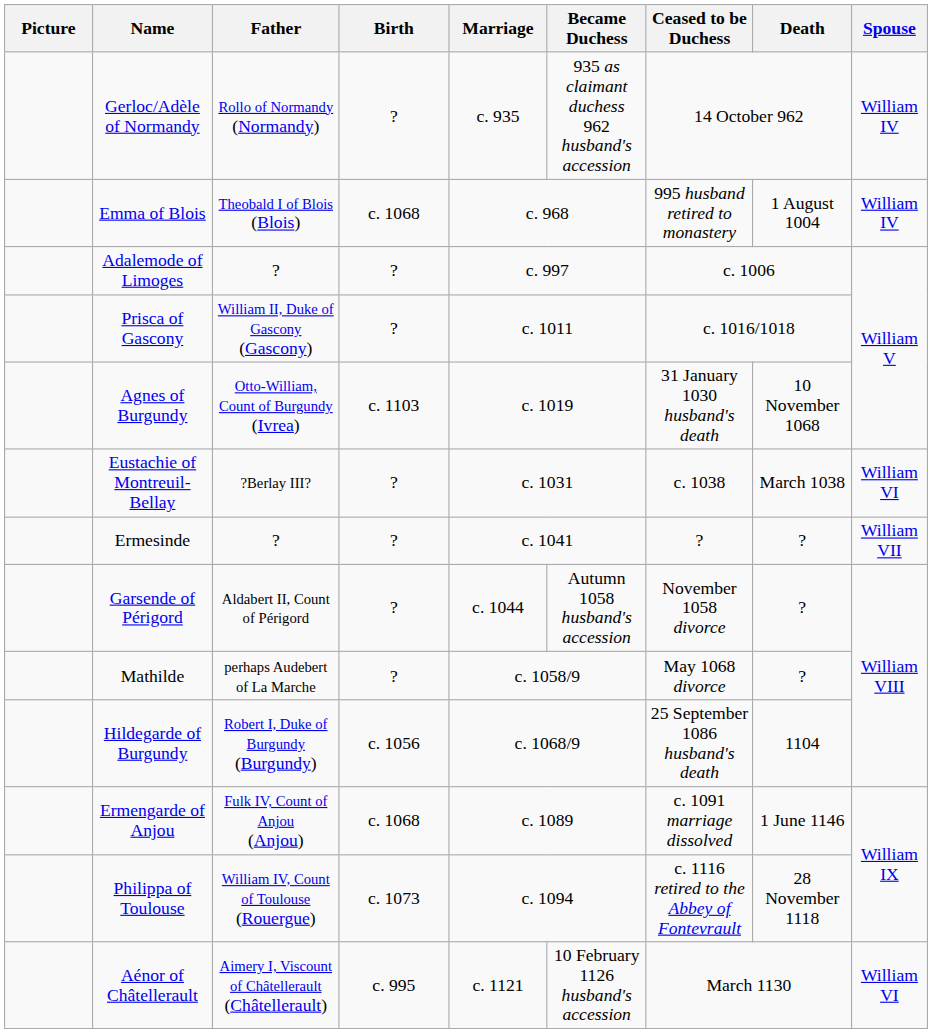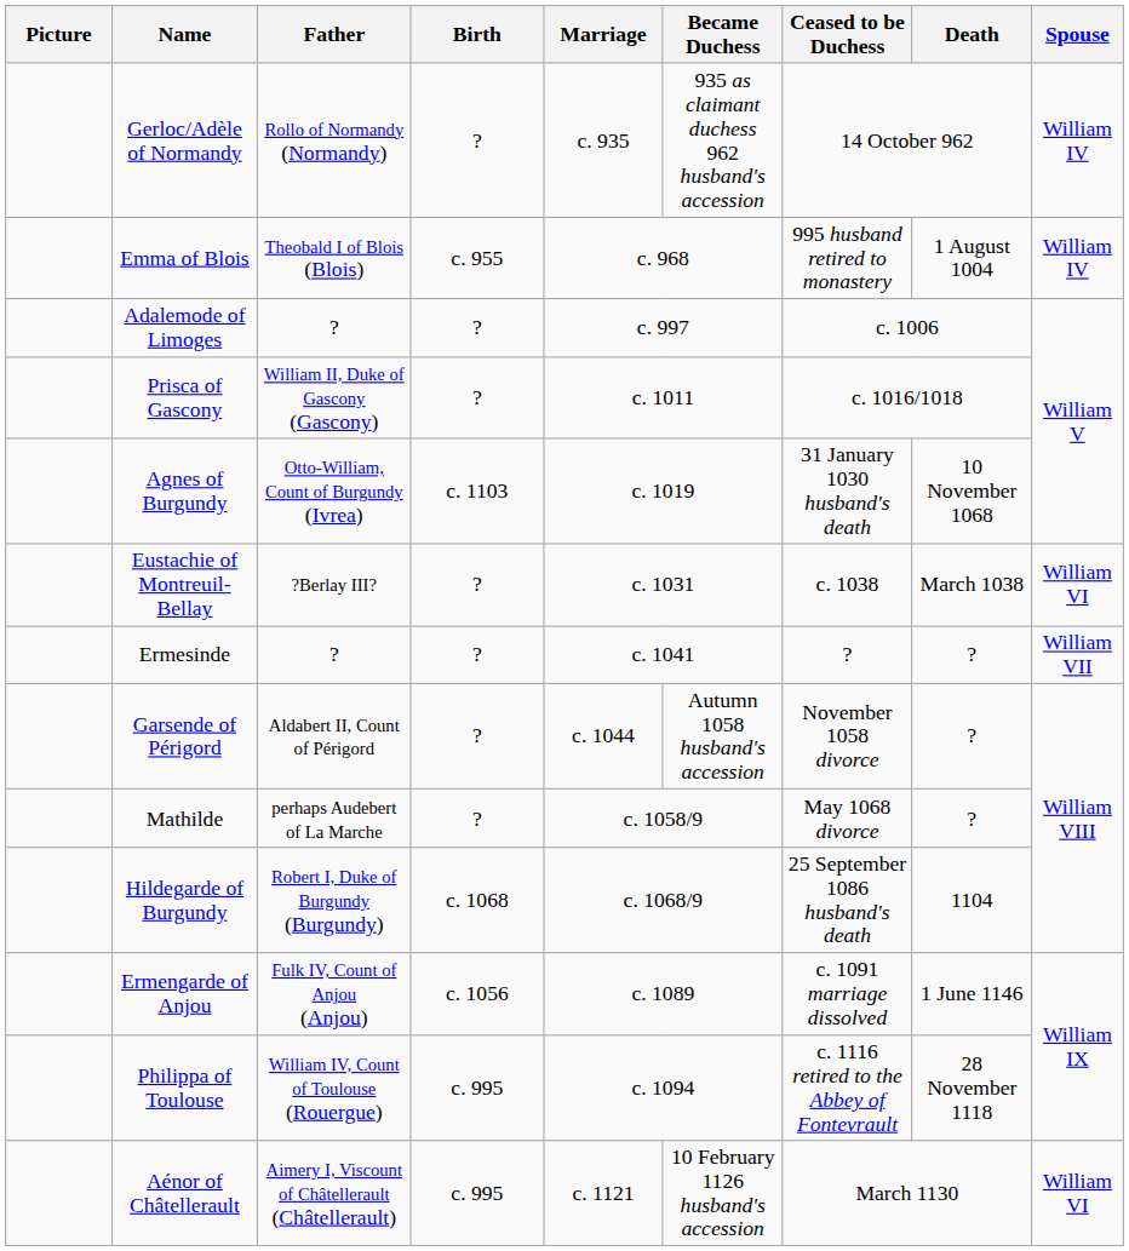Emma of Blois | Birth: c. 1068 -> c. 955
Hildegarde of Burgundy | Birth: c. 1056 -> c. 1068
Ermengarde of Anjou | Birth: c. 1068 -> c. 1056
Philippa of Toulouse | Birth: c. 1073 -> c. 995
